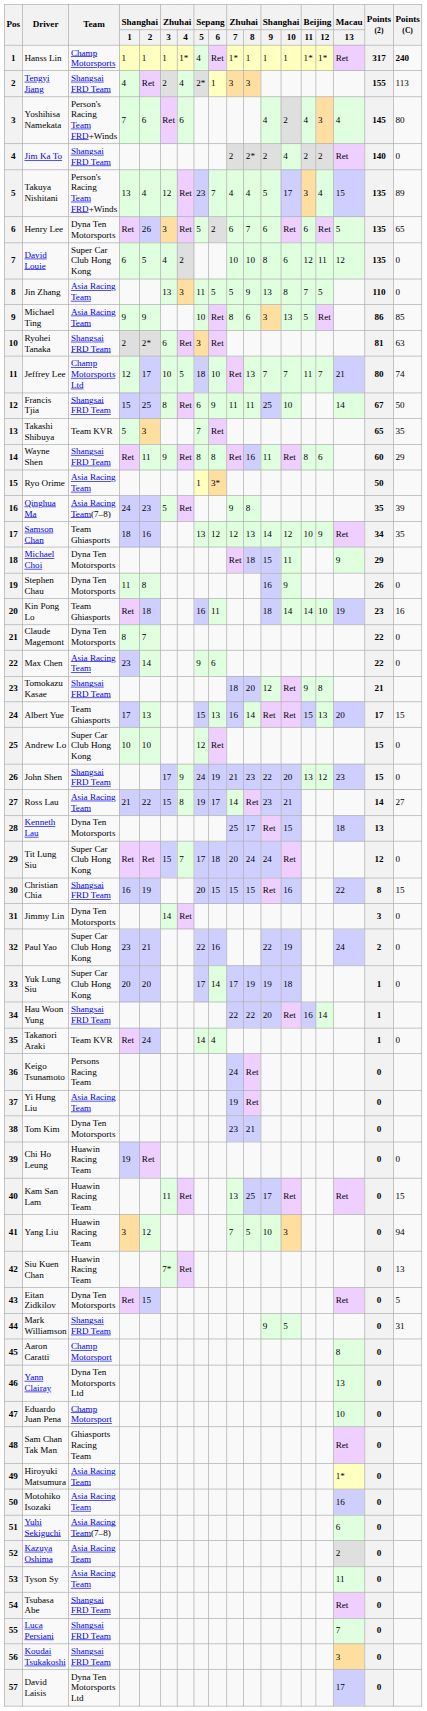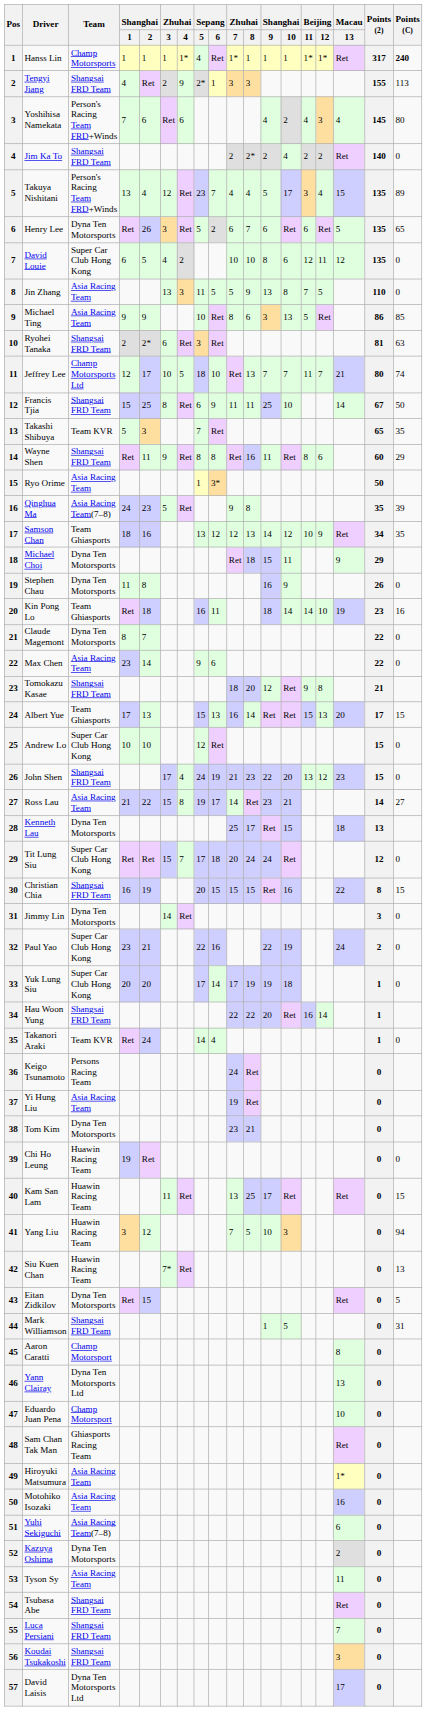Tengyi Jiang | Zhuhai / 4: 4 -> 9
John Shen | Zhuhai / 4: 9 -> 4
Mark Williamson | Shanghai / 9: 9 -> 1
Kazuya Oshima | Team: Asia Racing Team -> Dyna Ten Motorsports
